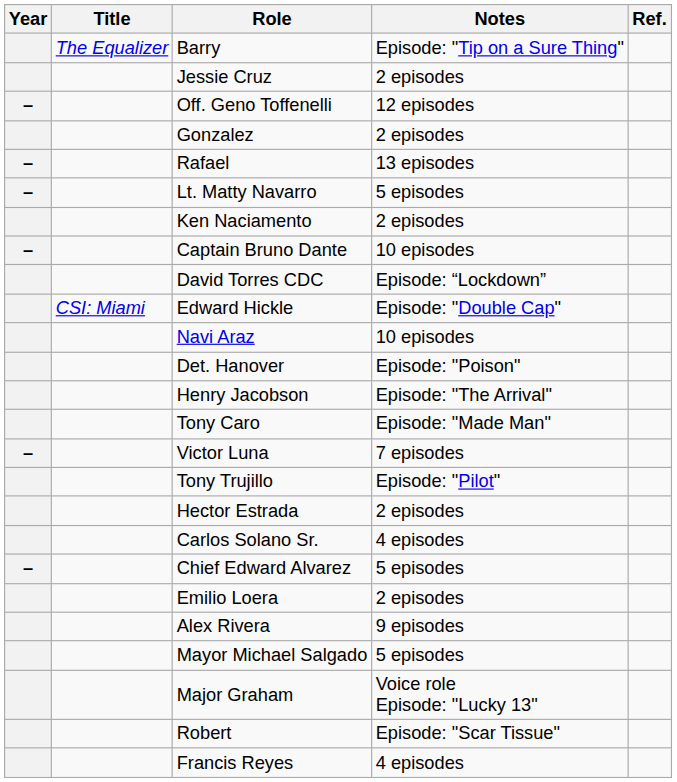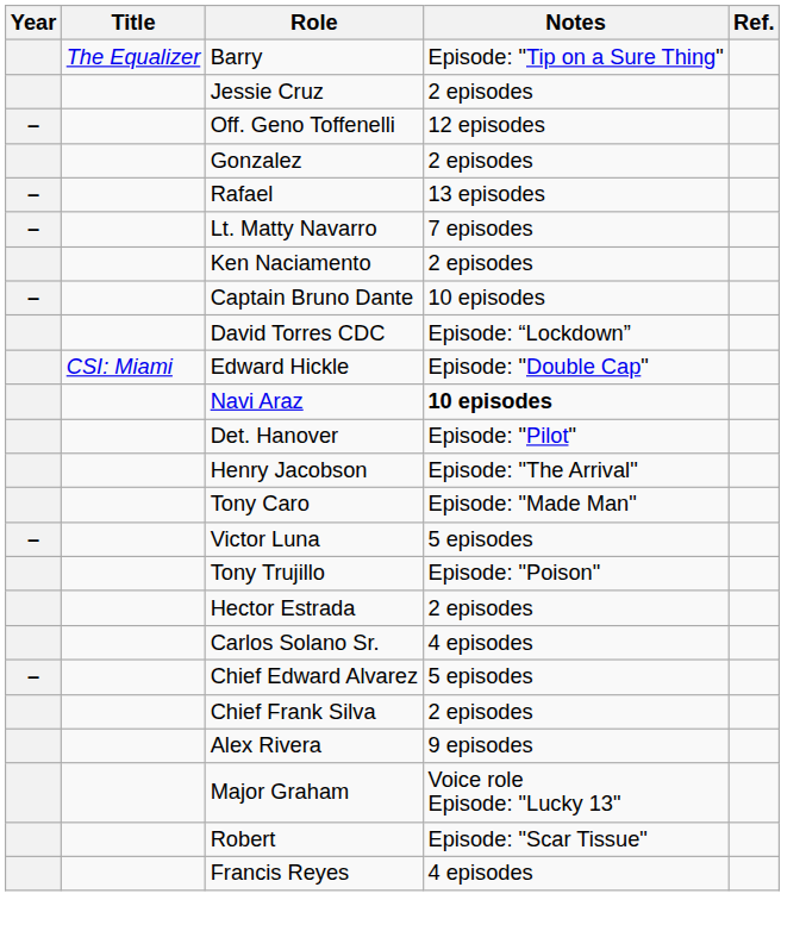Lt. Matty Navarro | Notes: 5 episodes -> 7 episodes
Navi Araz | Notes: normal -> bold
Det. Hanover | Notes: Episode: "Poison" -> Episode: "Pilot"
Victor Luna | Notes: 7 episodes -> 5 episodes
Tony Trujillo | Notes: Episode: "Pilot" -> Episode: "Poison"
+ row: Chief Frank Silva | 2 episodes
- row: Emilio Loera | 2 episodes
- row: Mayor Michael Salgado | 5 episodes
